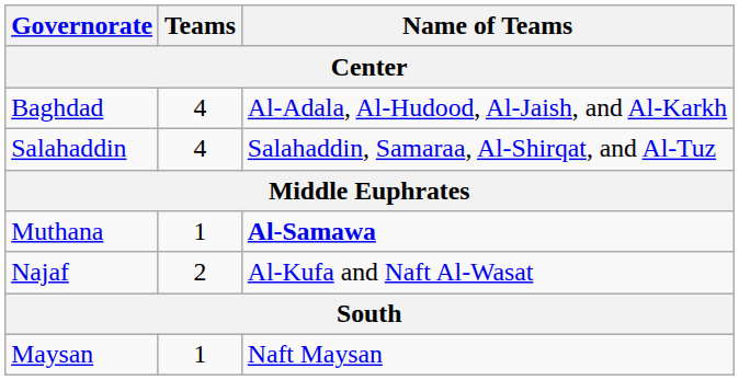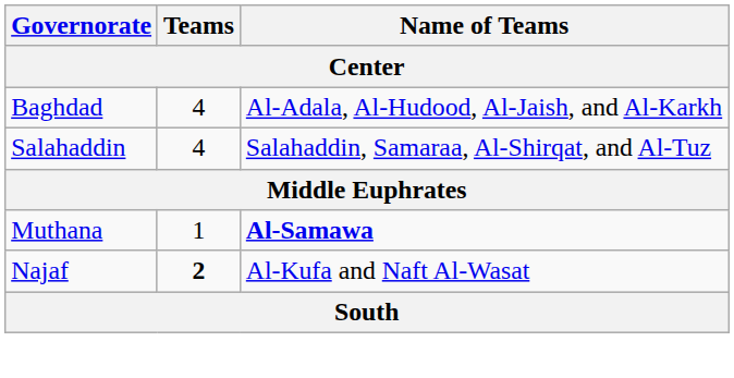Najaf | Teams: normal -> bold
- row: Maysan | 1 | Naft Maysan
